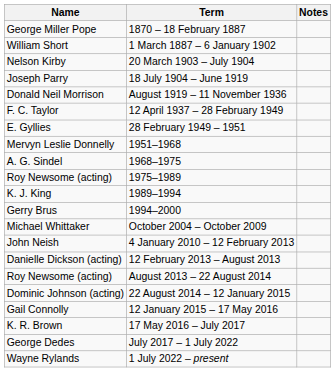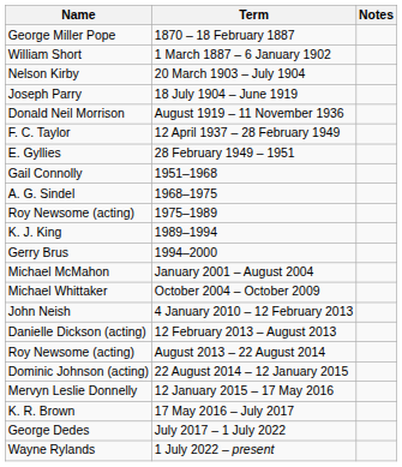1951–1968 | Name: Mervyn Leslie Donnelly -> Gail Connolly
+ row: Michael McMahon | January 2001 – August 2004
12 January 2015 – 17 May 2016 | Name: Gail Connolly -> Mervyn Leslie Donnelly
